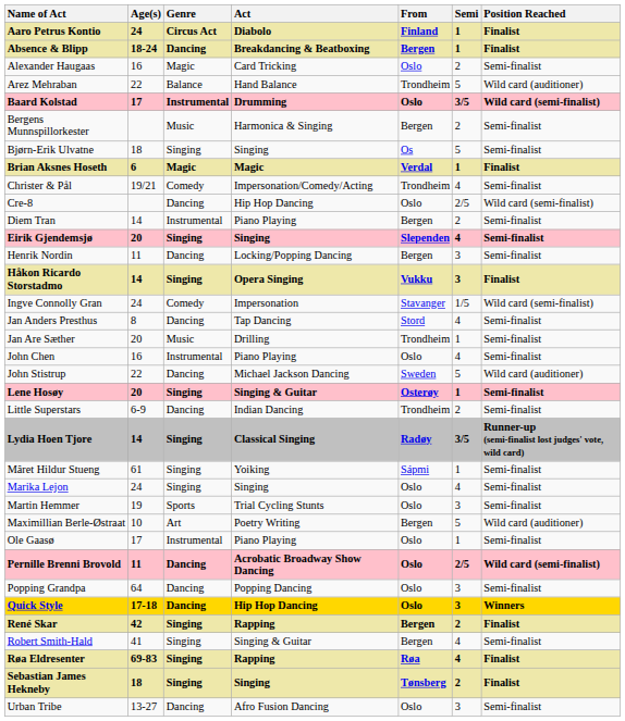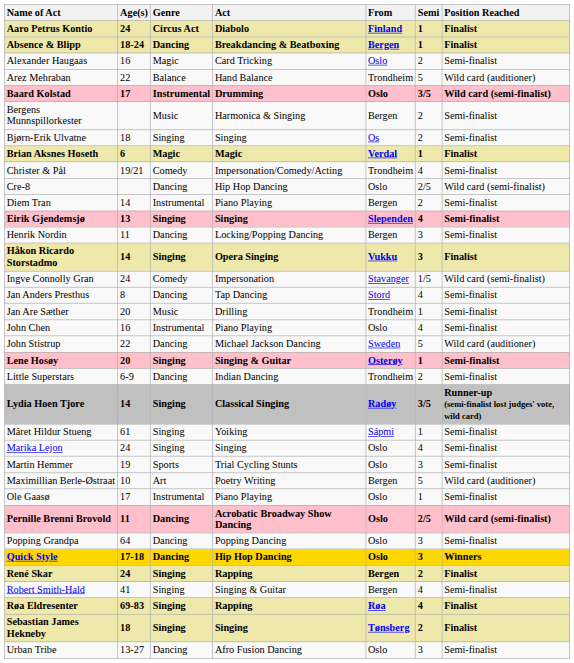Bjørn-Erik Ulvatne | Semi: 5 -> 2
Eirik Gjendemsjø | Age(s): 20 -> 13
René Skar | Age(s): 42 -> 24
